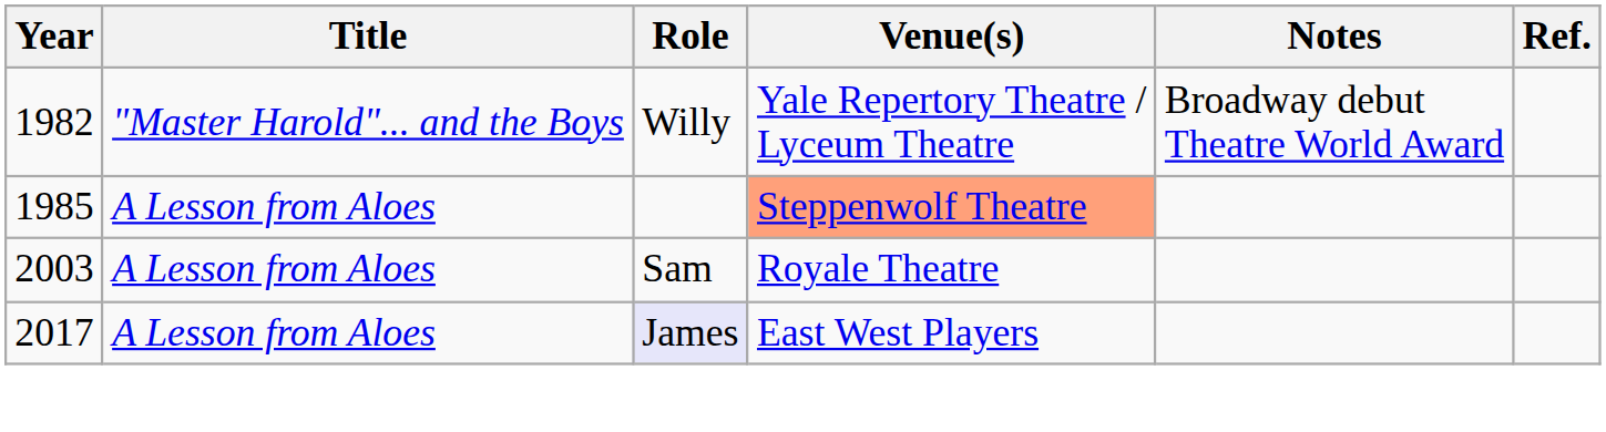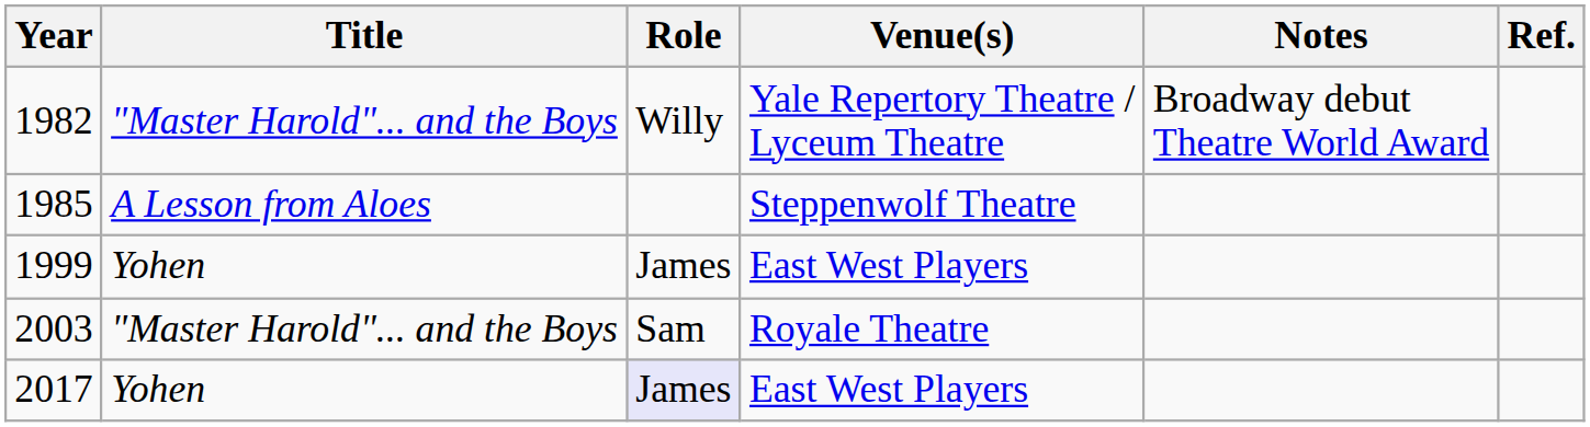1985 | Venue(s): lightsalmon background -> no background
+ row: 1999 | Yohen | James | East West Players
2003 | Title: A Lesson from Aloes -> "Master Harold"... and the Boys
2017 | Title: A Lesson from Aloes -> Yohen
